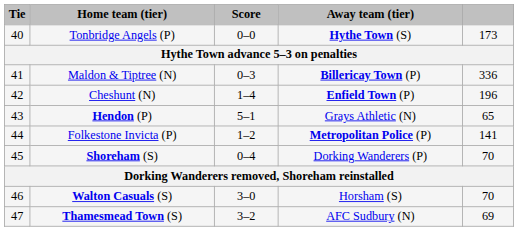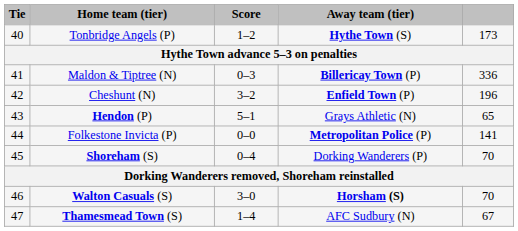Tonbridge Angels (P) | Score: 0–0 -> 1–2
Cheshunt (N) | Score: 1–4 -> 3–2
Folkestone Invicta (P) | Score: 1–2 -> 0–0
Walton Casuals (S) | Away team (tier): normal -> bold
Thamesmead Town (S) | Score: 3–2 -> 1–4
Thamesmead Town (S) | column 5: 69 -> 67
